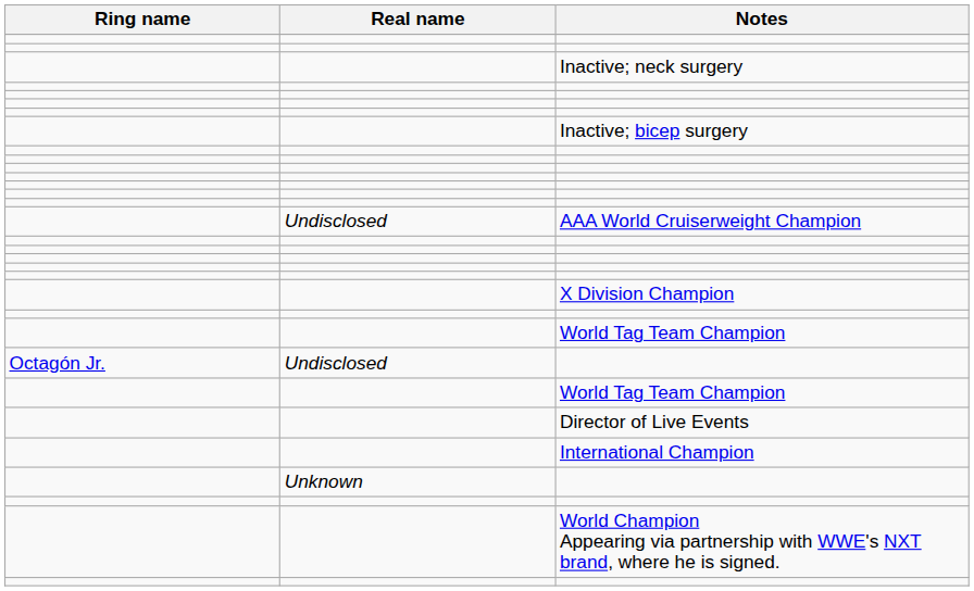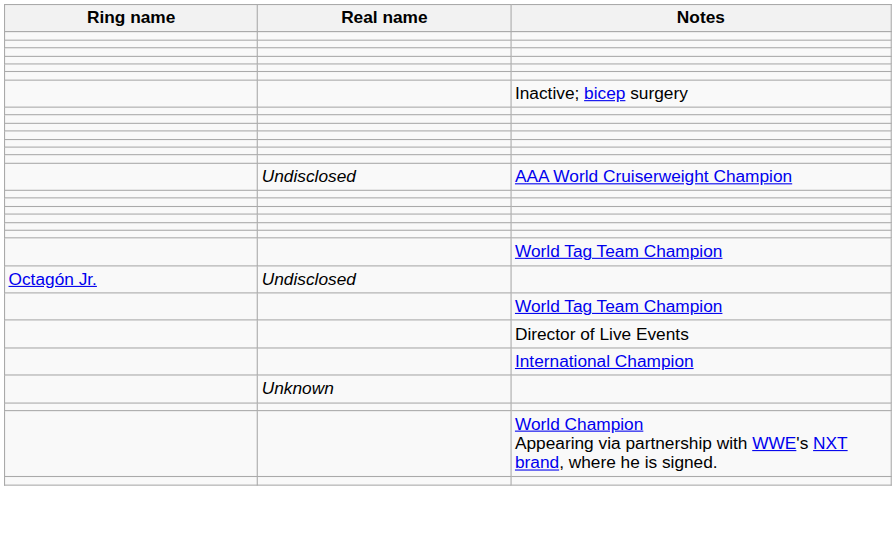- row: Inactive; neck surgery
- row: X Division Champion
